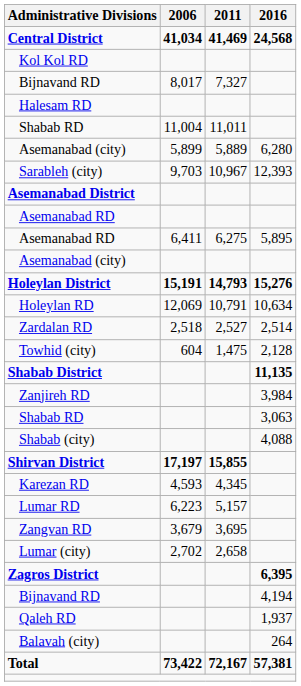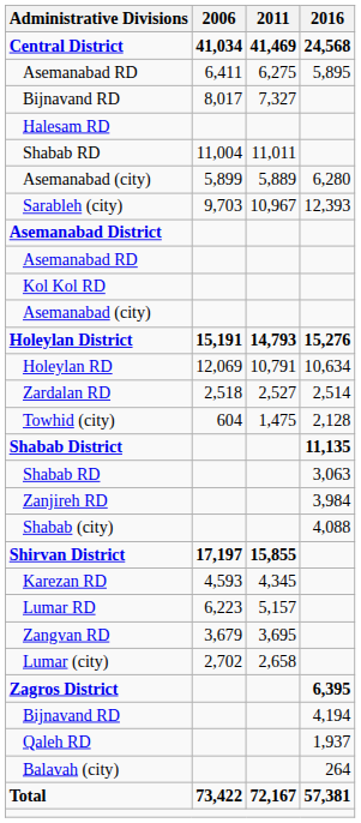rows swapped: Asemanabad RD / 5,895 <-> Kol Kol RD
rows swapped: Shabab RD / 3,063 <-> Zanjireh RD
